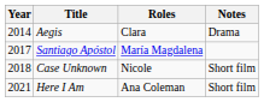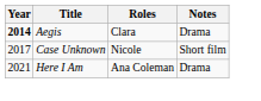Aegis | Year: normal -> bold
- row: 2017 | Santiago Apóstol | María Magdalena
Case Unknown | Year: 2018 -> 2017
Here I Am | Notes: Short film -> Drama
